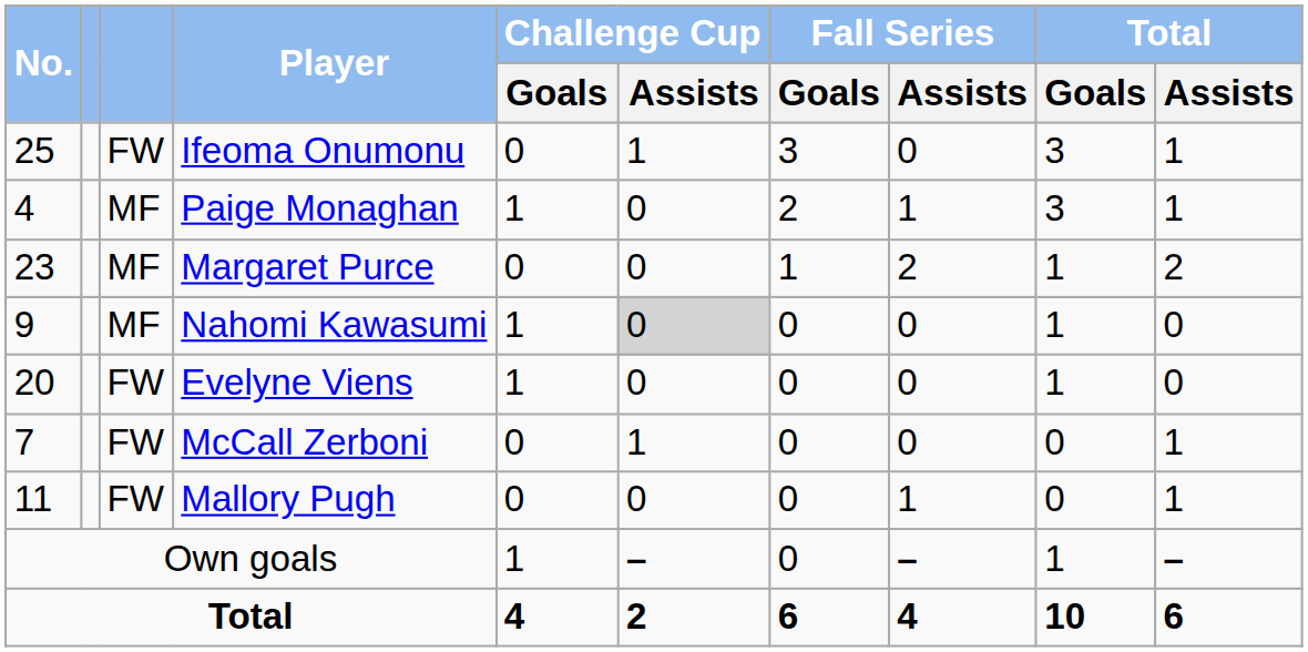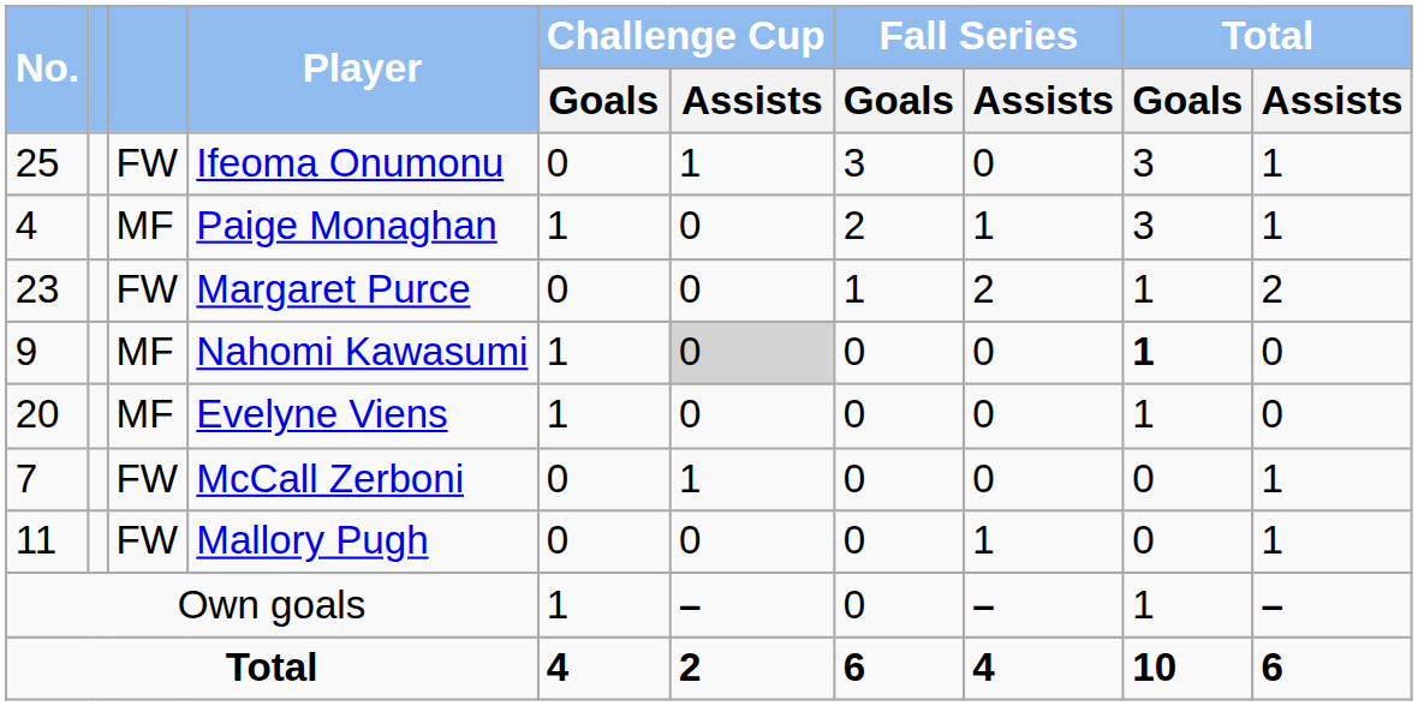Margaret Purce | column 3: MF -> FW
Nahomi Kawasumi | Total / Goals: normal -> bold
Evelyne Viens | column 3: FW -> MF
